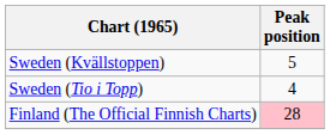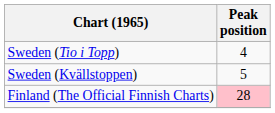rows swapped: Sweden (Kvällstoppen) <-> Sweden (Tio i Topp)
